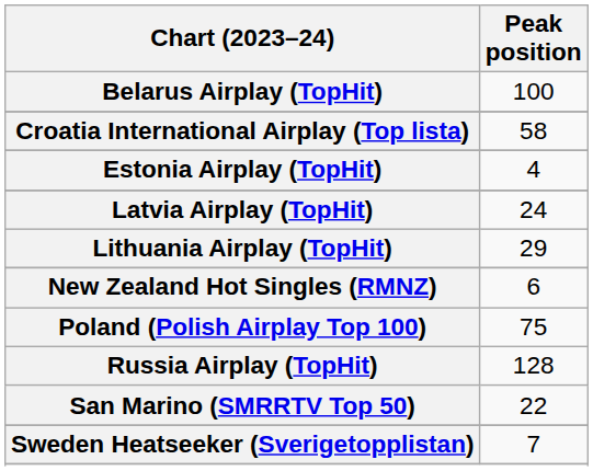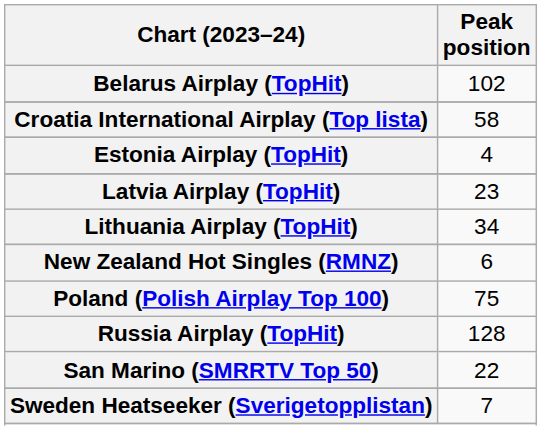Belarus Airplay (TopHit) | Peak position: 100 -> 102
Latvia Airplay (TopHit) | Peak position: 24 -> 23
Lithuania Airplay (TopHit) | Peak position: 29 -> 34
